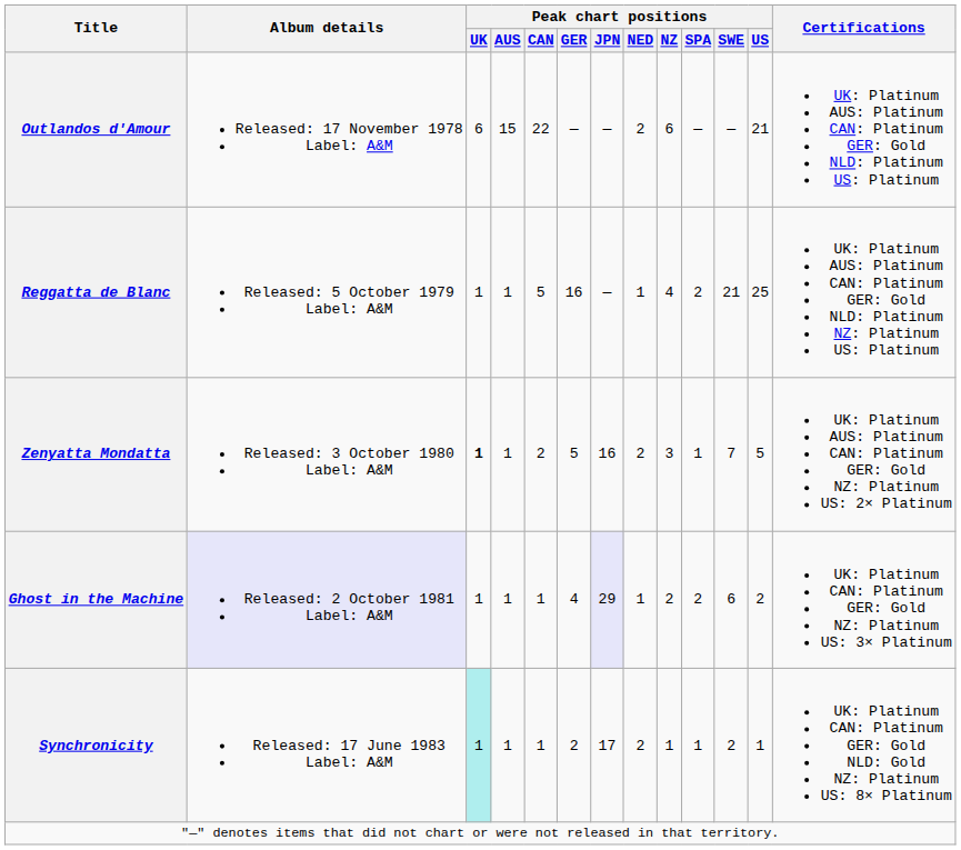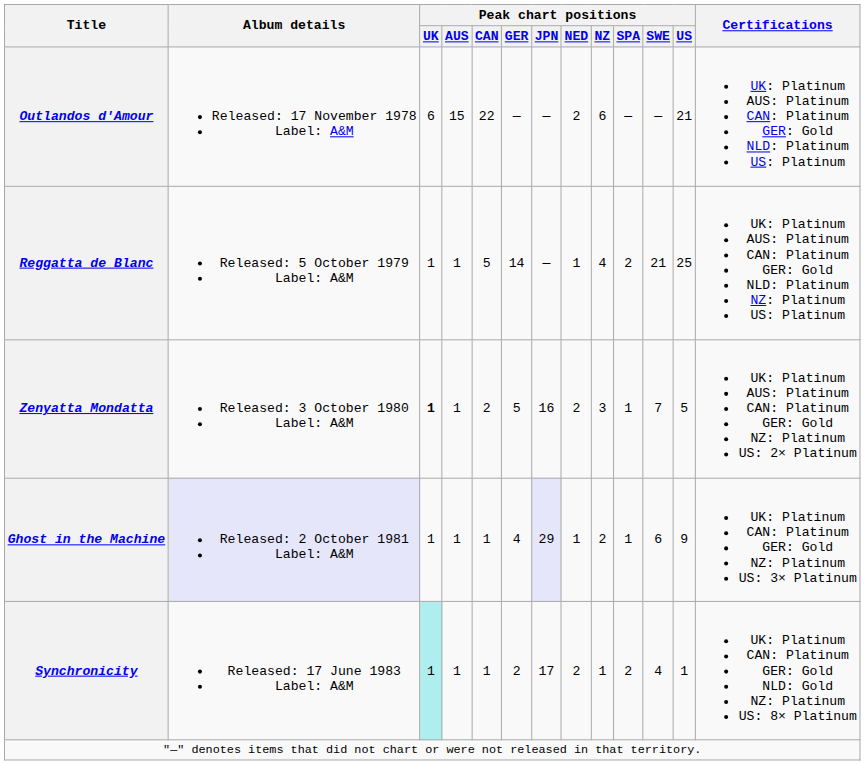Reggatta de Blanc | Peak chart positions / GER: 16 -> 14
Ghost in the Machine | Peak chart positions / SPA: 2 -> 1
Ghost in the Machine | Peak chart positions / US: 2 -> 9
Synchronicity | Peak chart positions / SPA: 1 -> 2
Synchronicity | Peak chart positions / SWE: 2 -> 4
